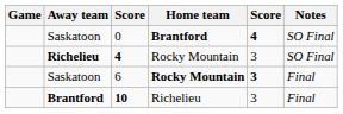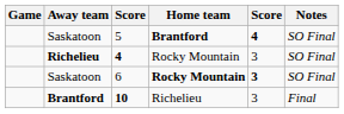Saskatoon / Brantford | column 3: 0 -> 5
Saskatoon / Rocky Mountain | Notes: Final -> SO Final
